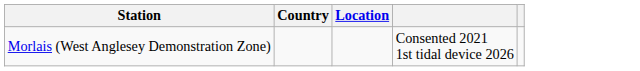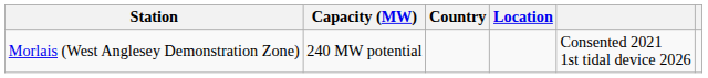+ column: Capacity (MW) | 240 MW potential
